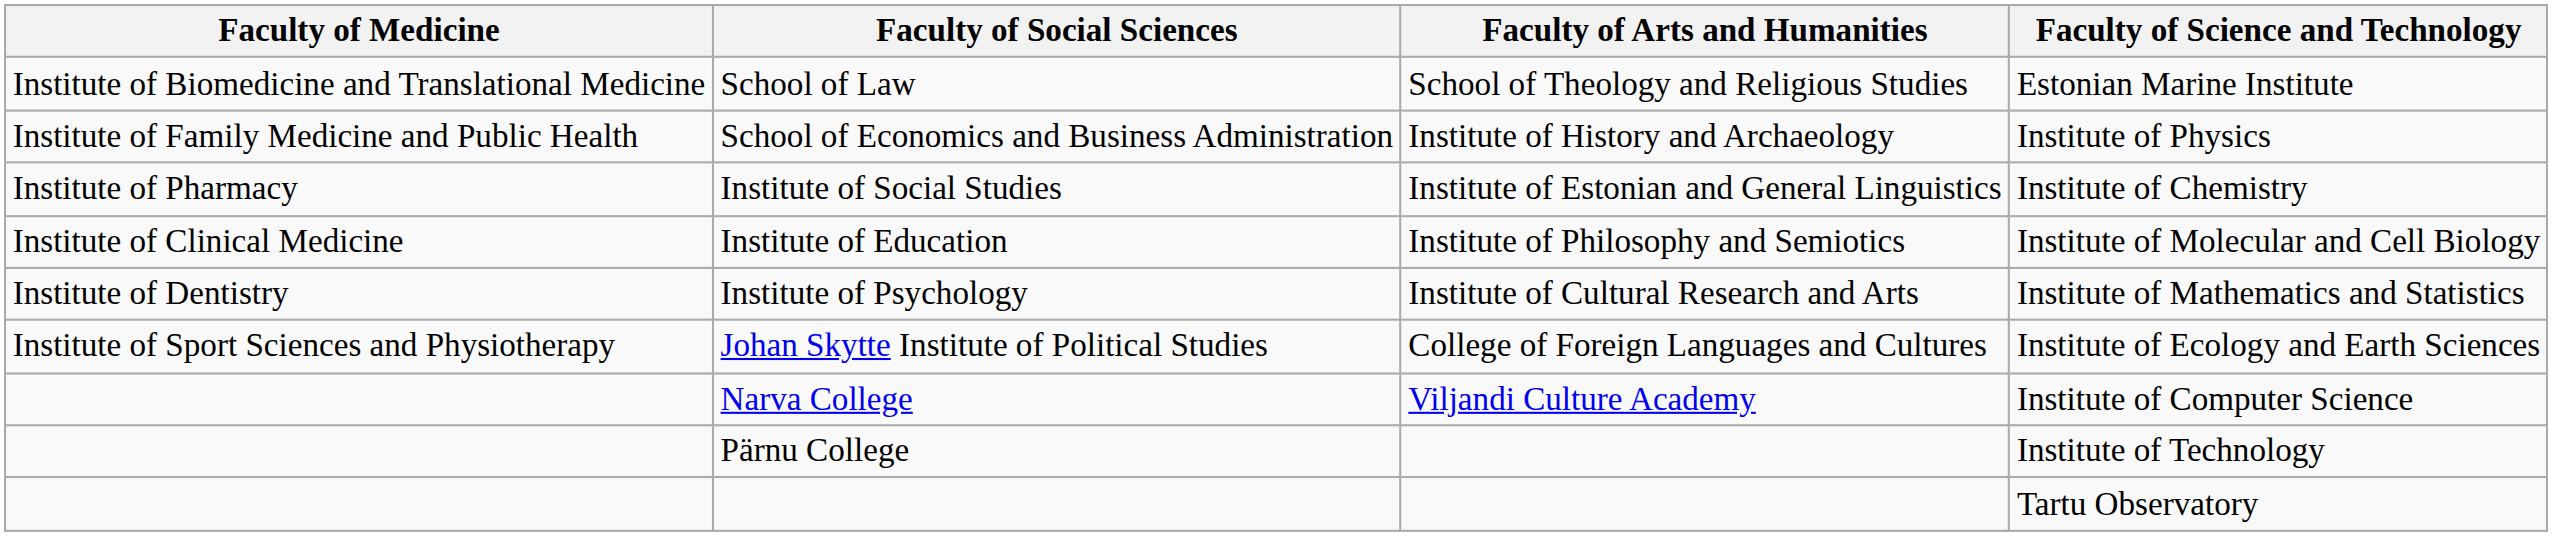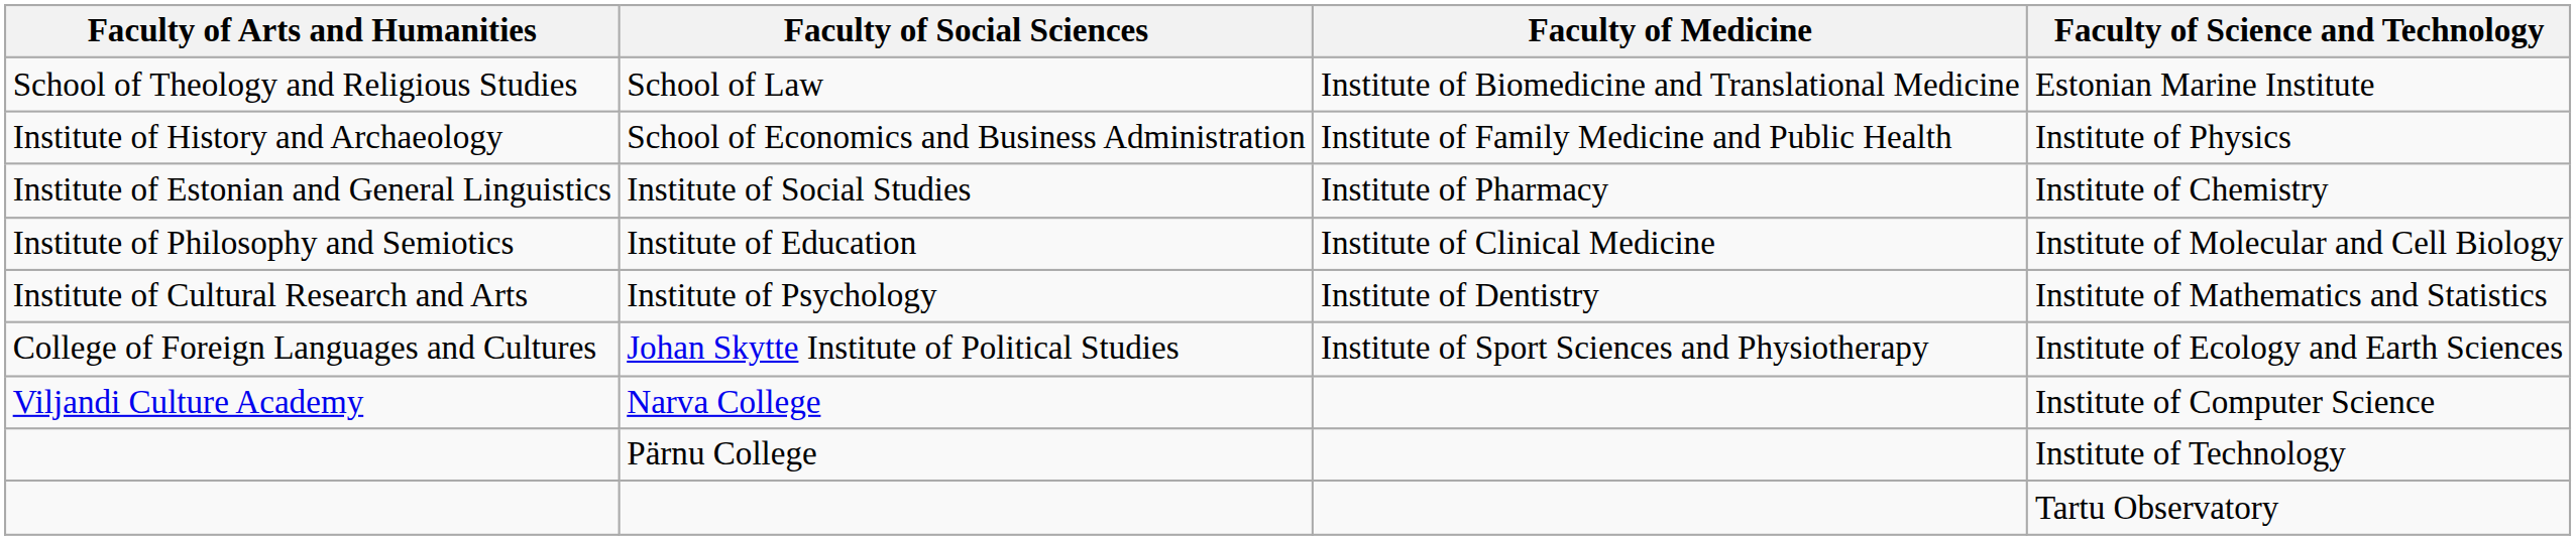columns swapped: Faculty of Arts and Humanities <-> Faculty of Medicine
